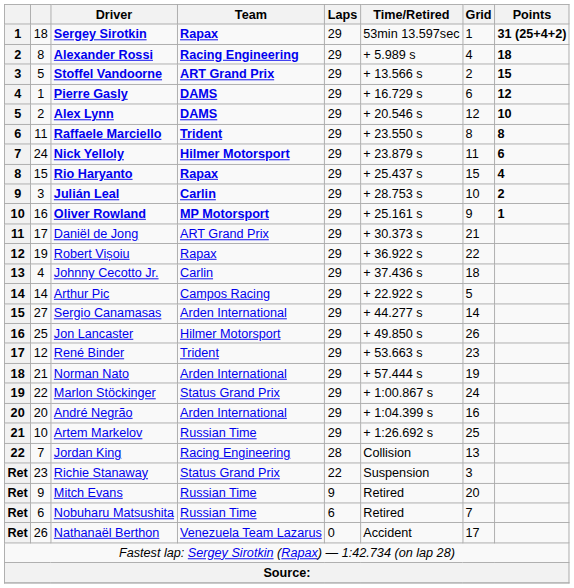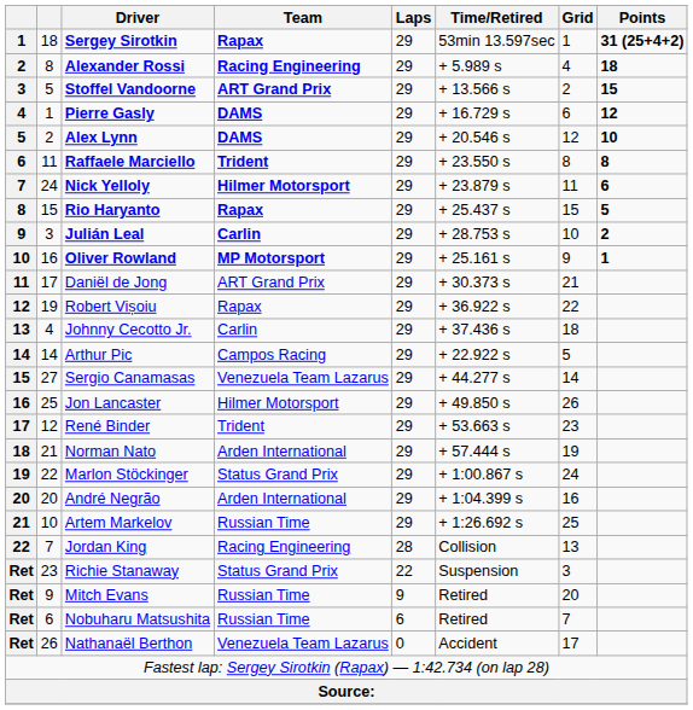Rio Haryanto | Points: 4 -> 5
Sergio Canamasas | Team: Arden International -> Venezuela Team Lazarus
